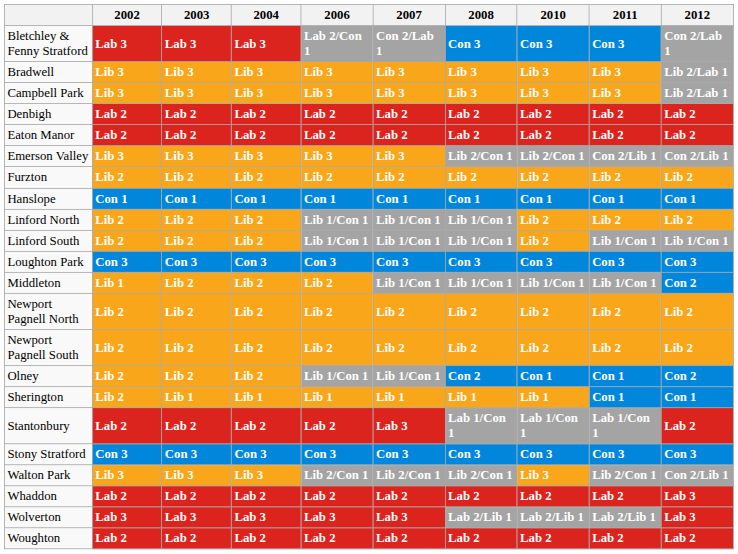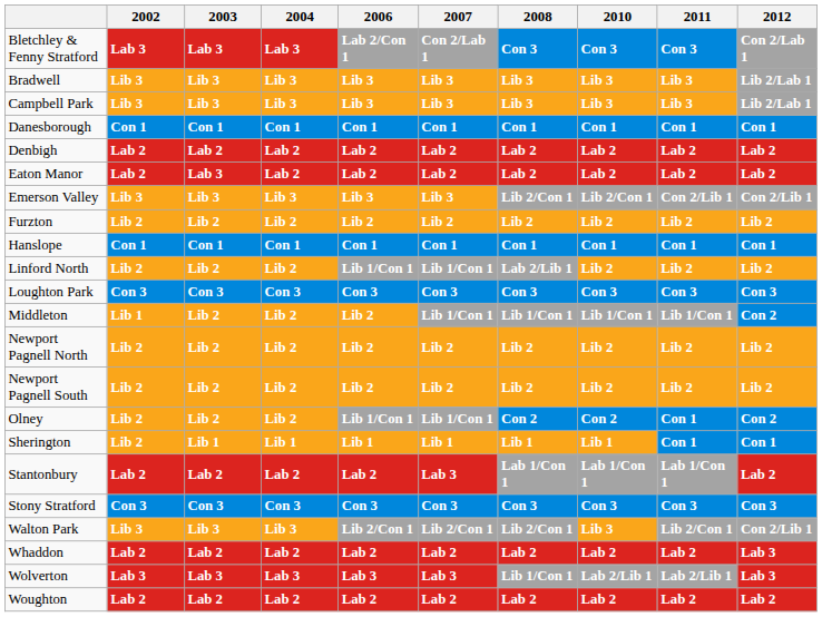+ row: Danesborough | Con 1 | Con 1 | Con 1 | Con 1 | Con 1 | Con 1 | Con 1 | Con 1 | Con 1
Eaton Manor | 2003: Lab 2 -> Lab 3
Linford North | 2008: Lib 1/Con 1 -> Lab 2/Lib 1
- row: Linford South | Lib 2 | Lib 2 | Lib 2 | Lib 1/Con 1 | Lib 1/Con 1 | Lib 1/Con 1 | Lib 2 | Lib 1/Con 1 | Lib 1/Con 1
Olney | 2010: Con 1 -> Con 2
Wolverton | 2008: Lab 2/Lib 1 -> Lib 1/Con 1
